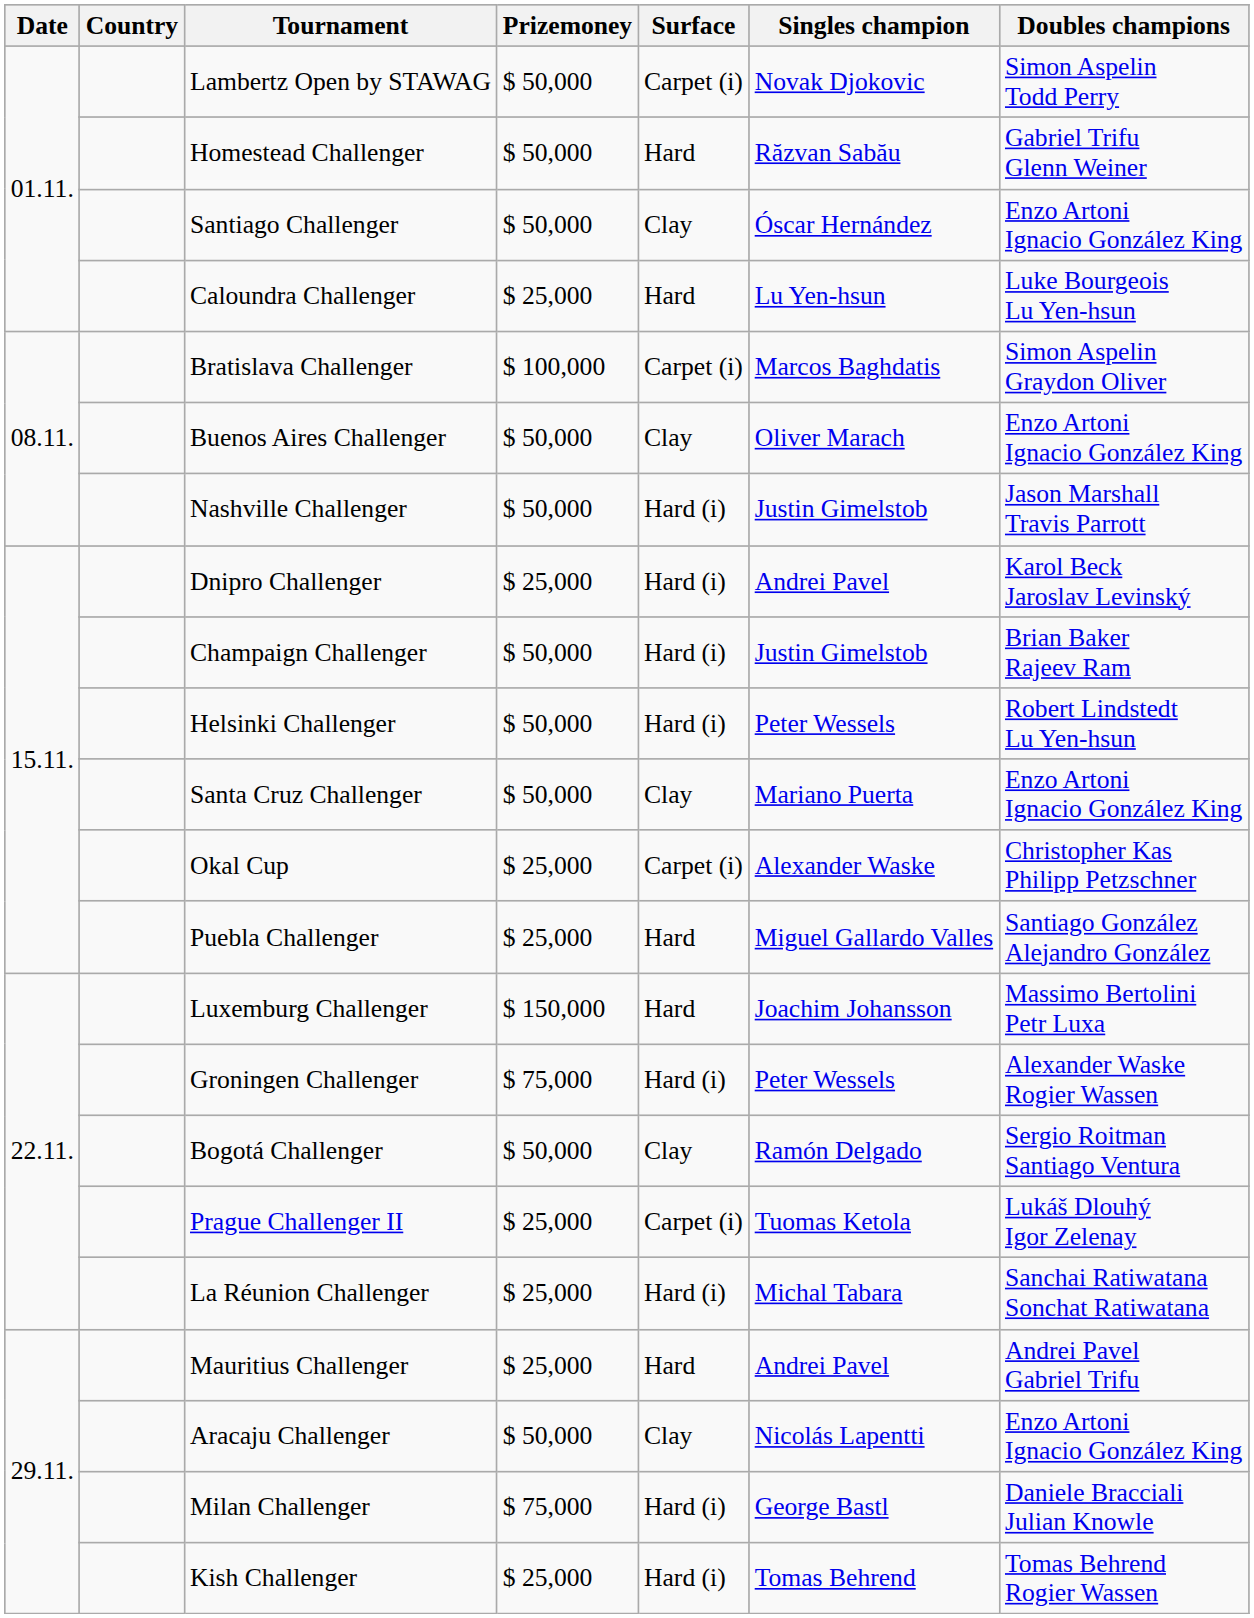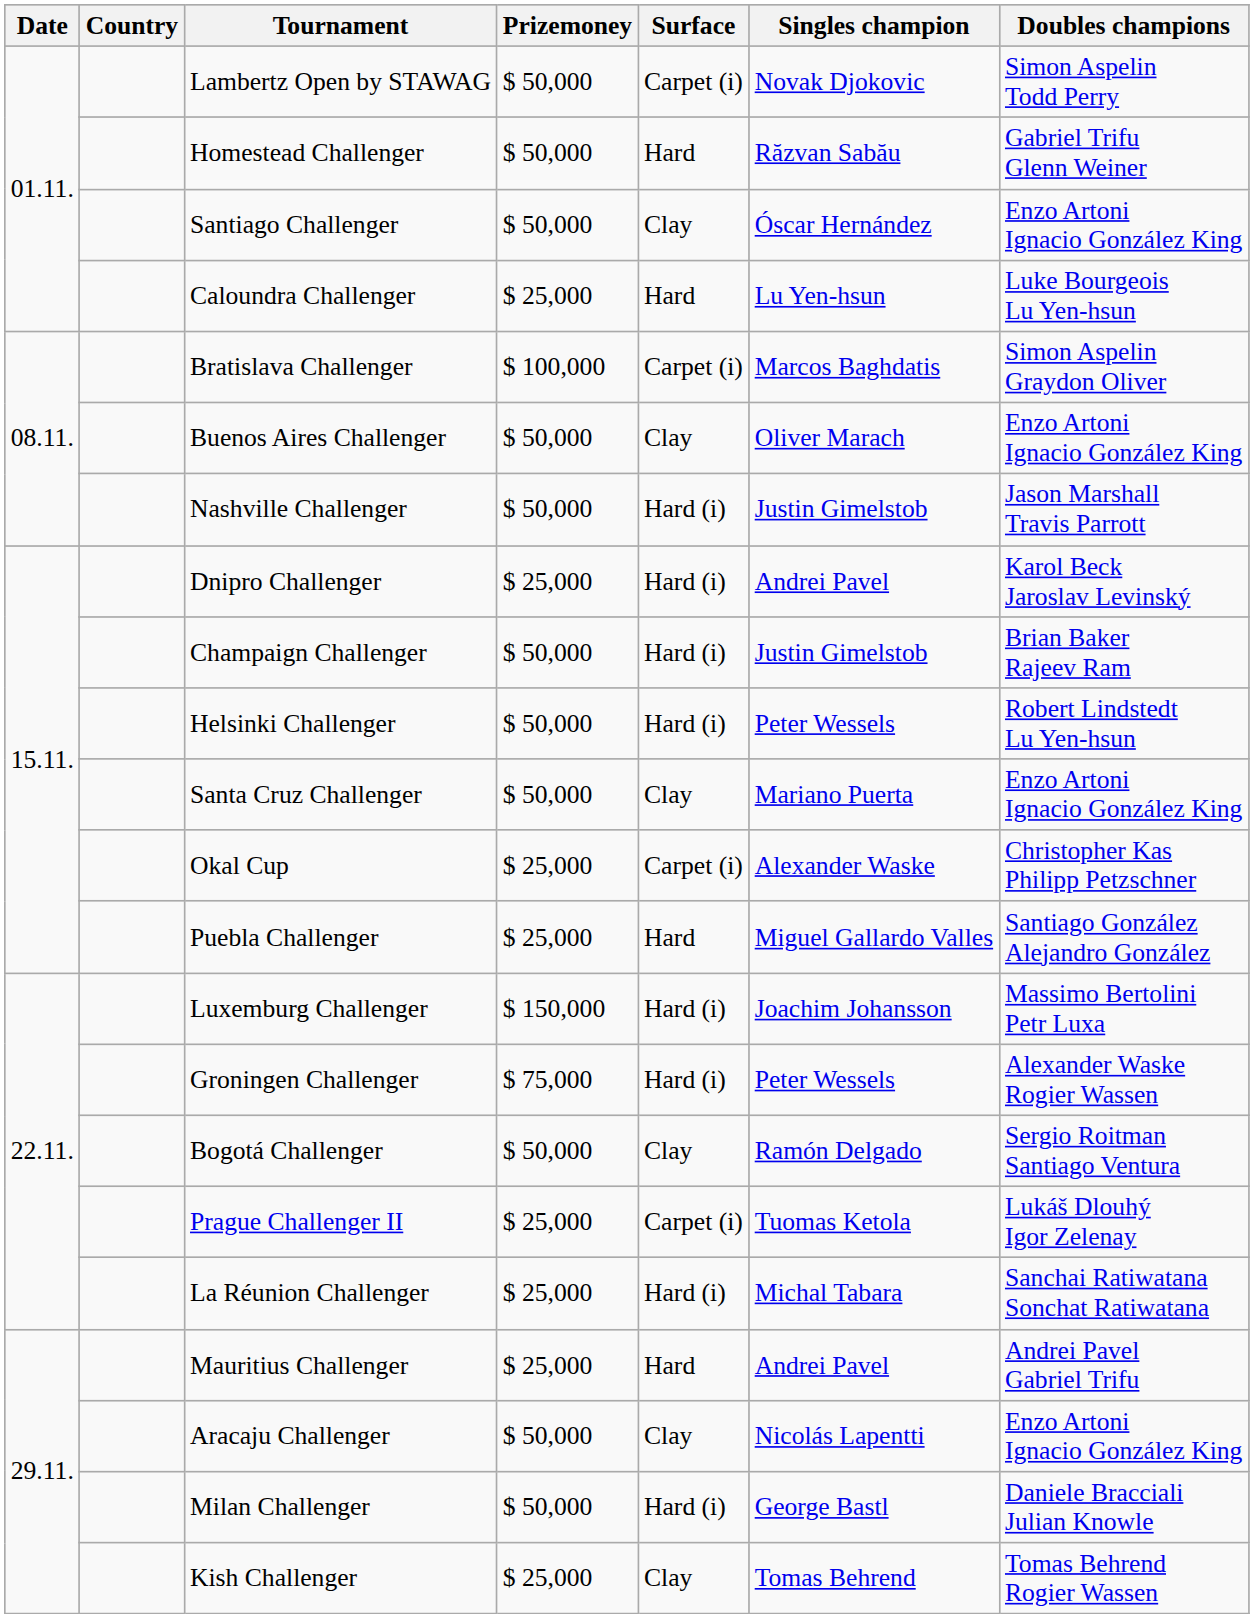Luxemburg Challenger | Surface: Hard -> Hard (i)
Milan Challenger | Prizemoney: $ 75,000 -> $ 50,000
Kish Challenger | Surface: Hard (i) -> Clay
